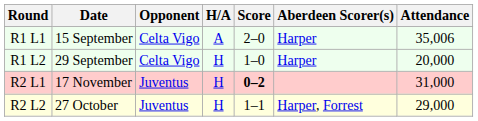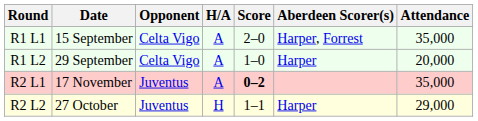R1 L1 | Aberdeen Scorer(s): Harper -> Harper, Forrest
R1 L1 | Attendance: 35,006 -> 35,000
R1 L2 | H/A: H -> A
R2 L1 | H/A: H -> A
R2 L1 | Attendance: 31,000 -> 35,000
R2 L2 | Aberdeen Scorer(s): Harper, Forrest -> Harper
